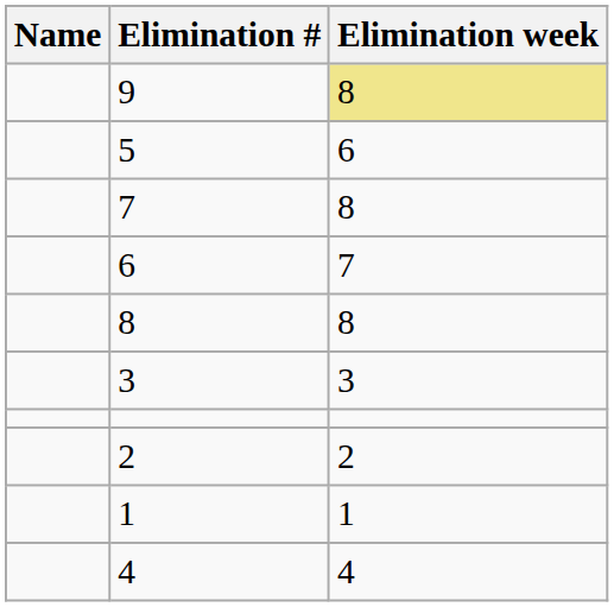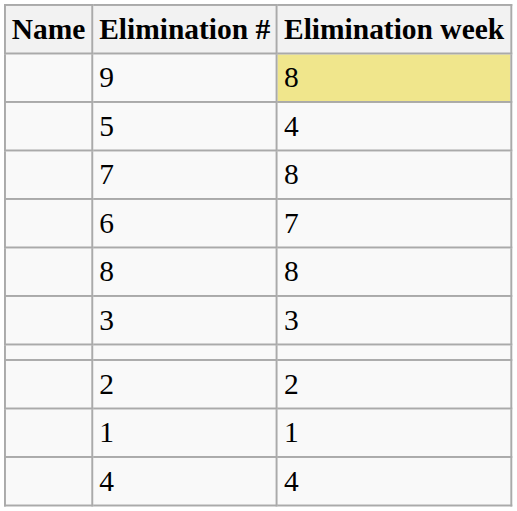5 | Elimination week: 6 -> 4
